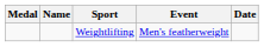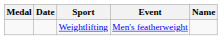columns swapped: Name <-> Date
